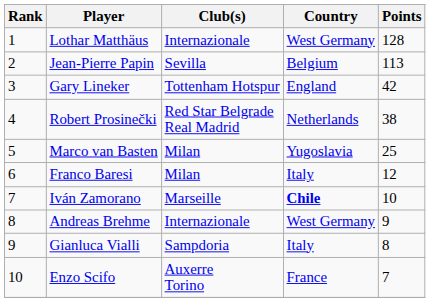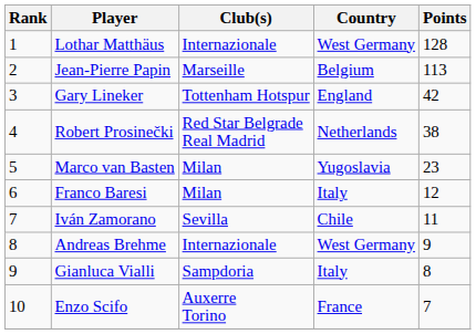Jean-Pierre Papin | Club(s): Sevilla -> Marseille
Marco van Basten | Points: 25 -> 23
Iván Zamorano | Club(s): Marseille -> Sevilla
Iván Zamorano | Country: bold -> normal
Iván Zamorano | Points: 10 -> 11
